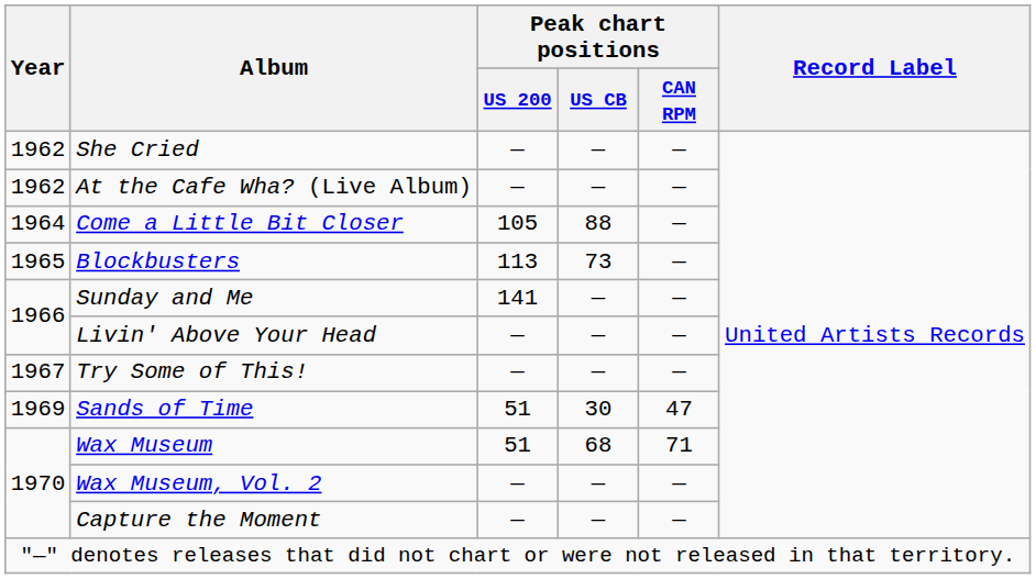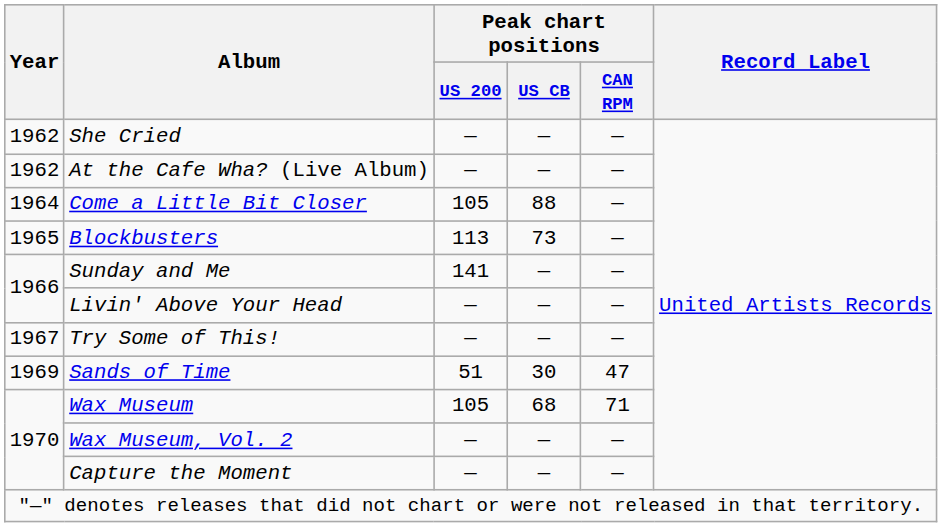Wax Museum | Peak chart positions / US 200: 51 -> 105
